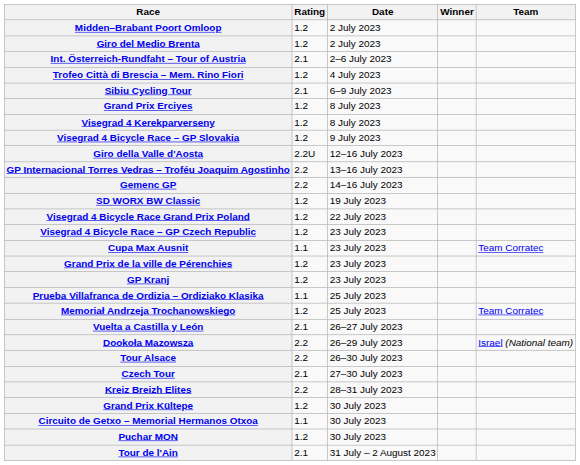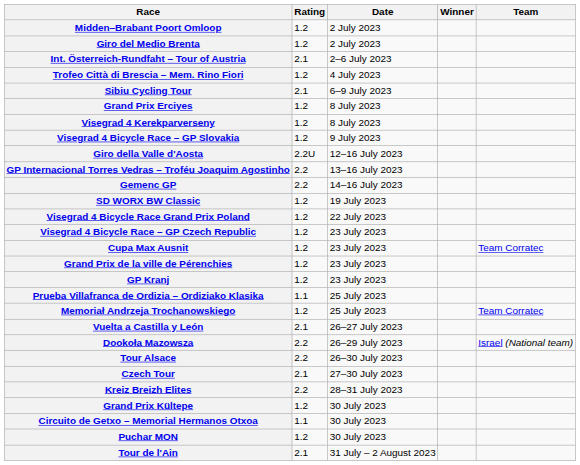Cupa Max Ausnit | Rating: 1.1 -> 1.2
